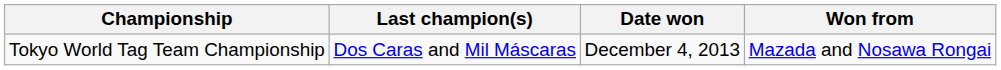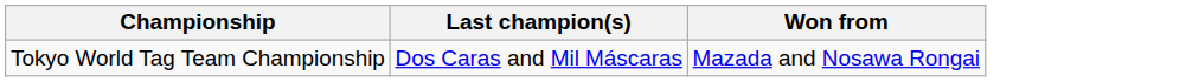- column: Date won | December 4, 2013
